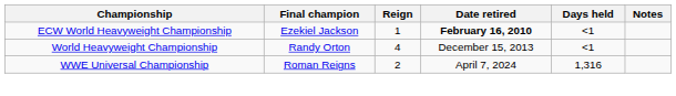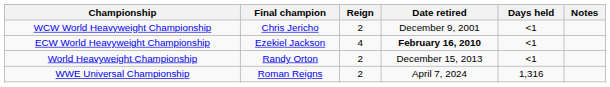+ row: WCW World Heavyweight Championship | Chris Jericho | 2 | December 9, 2001 | <1
ECW World Heavyweight Championship | Reign: 1 -> 4
World Heavyweight Championship | Reign: 4 -> 2
